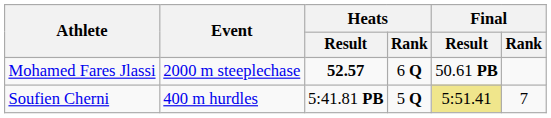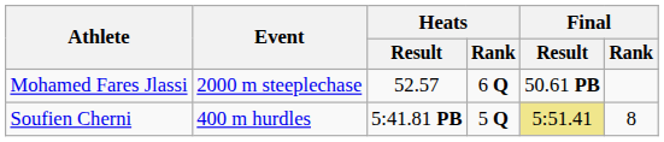Mohamed Fares Jlassi | Heats / Result: bold -> normal
Soufien Cherni | Final / Rank: 7 -> 8
